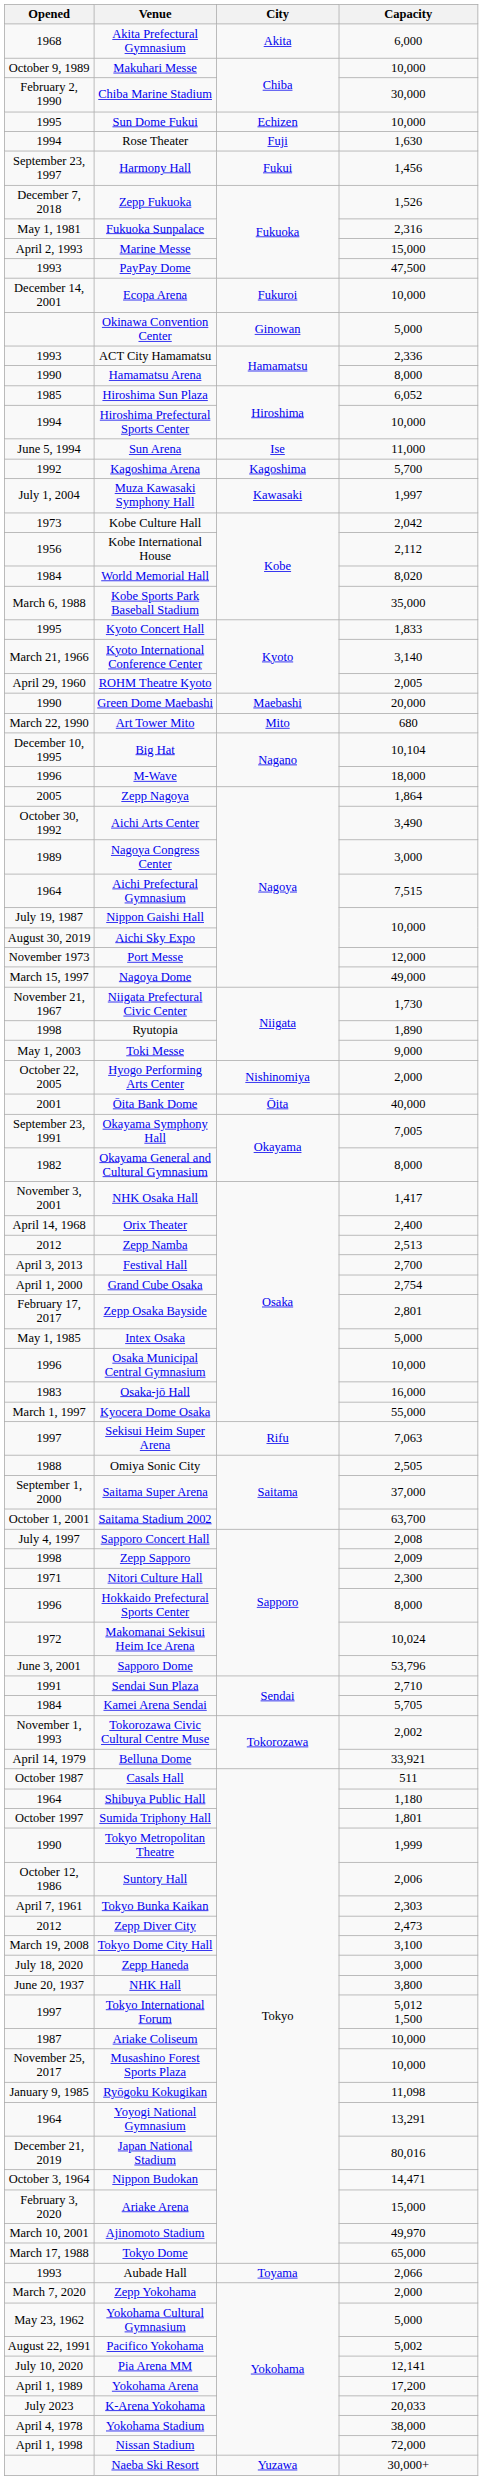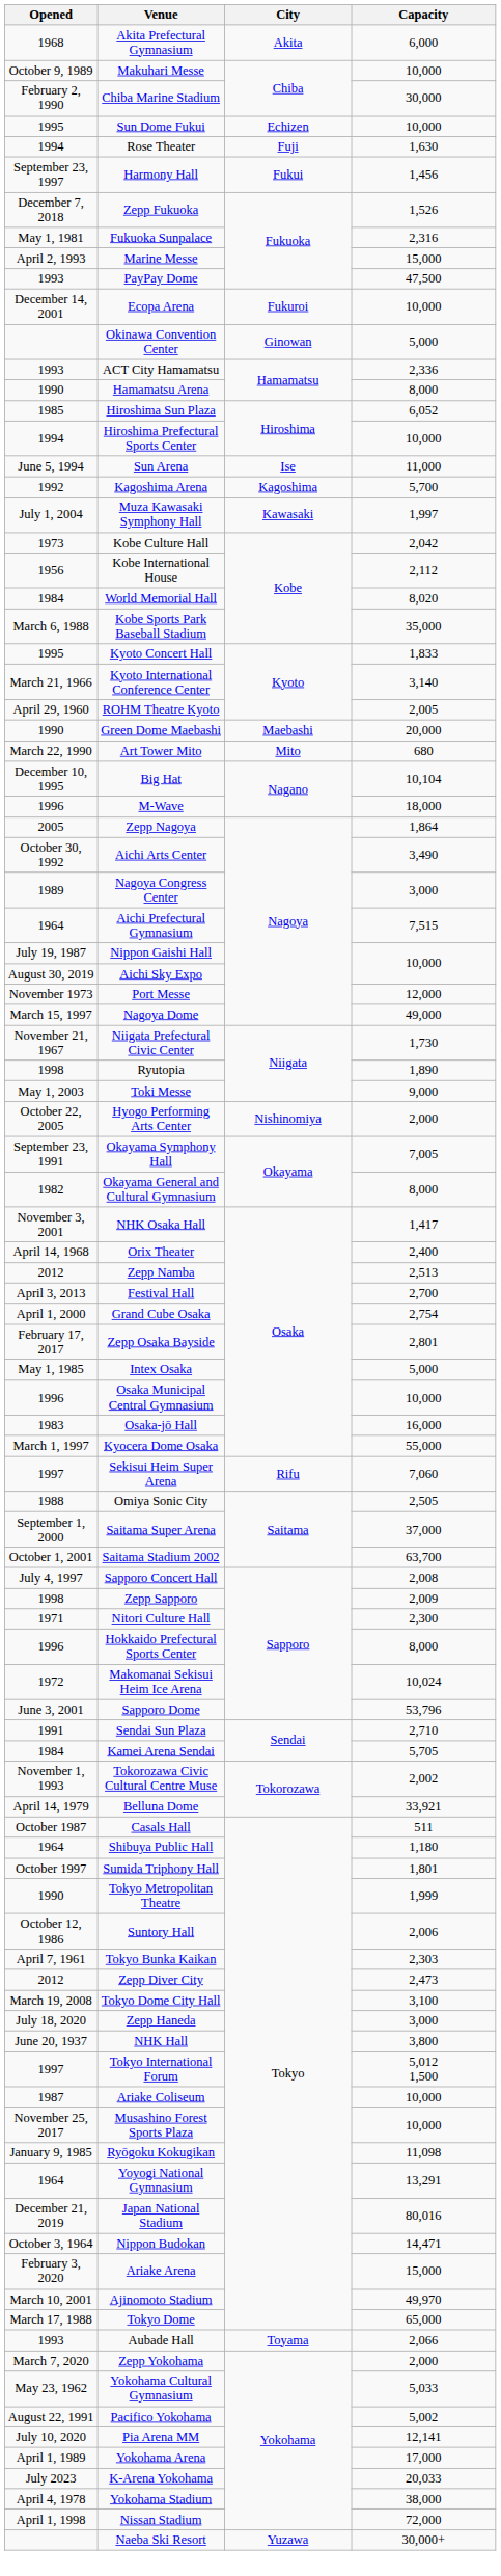- row: 2001 | Ōita Bank Dome | Ōita | 40,000
Sekisui Heim Super Arena | Capacity: 7,063 -> 7,060
Yokohama Cultural Gymnasium | Capacity: 5,000 -> 5,033
Yokohama Arena | Capacity: 17,200 -> 17,000
